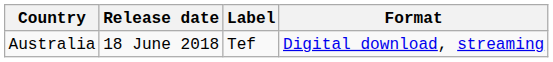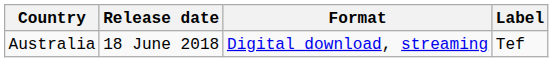columns swapped: Format <-> Label
